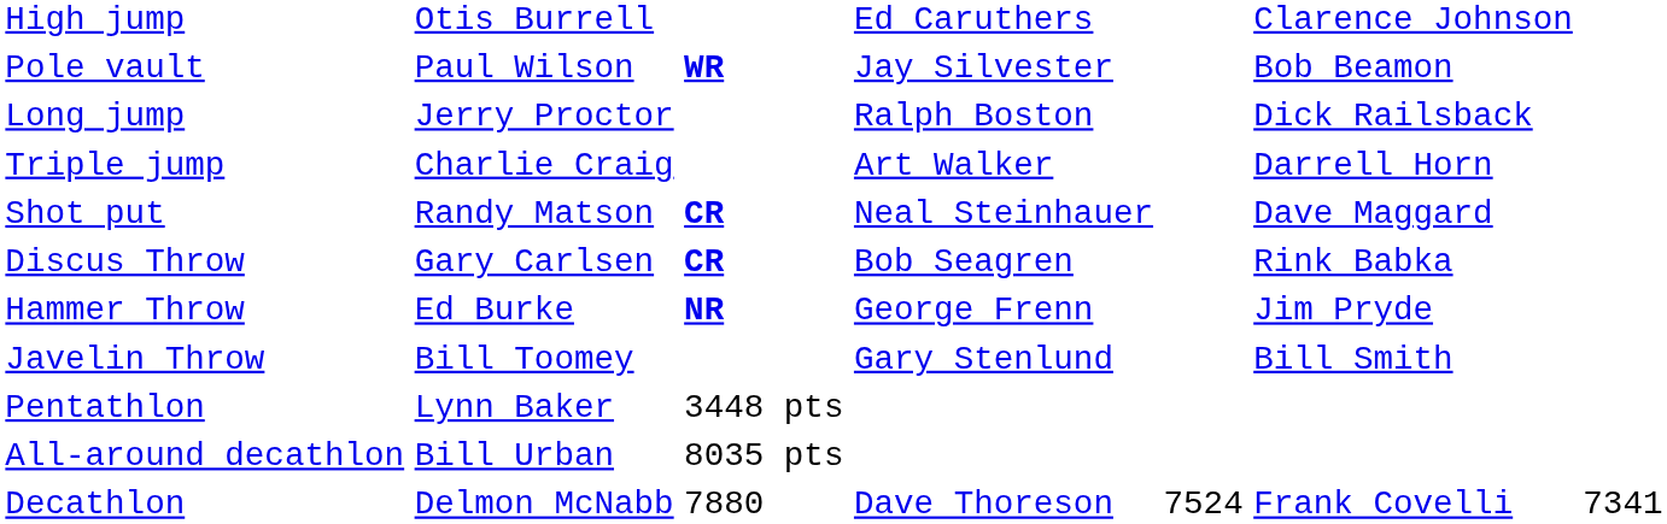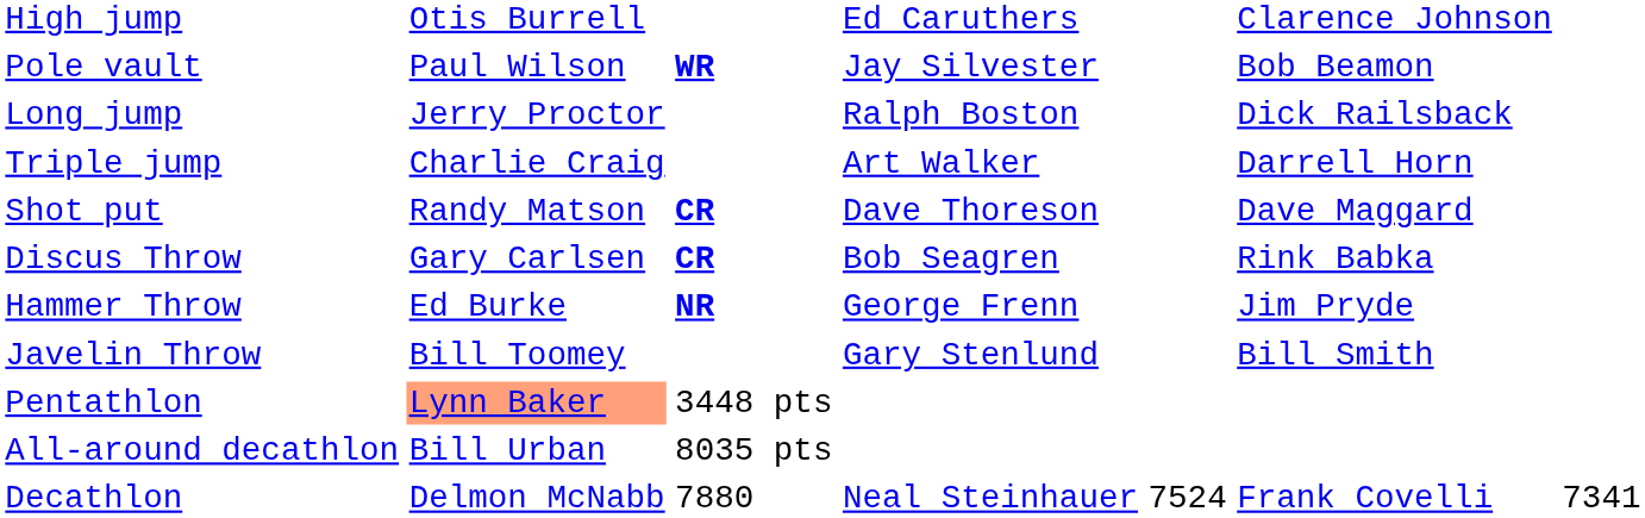Shot put | column 4: Neal Steinhauer -> Dave Thoreson
Pentathlon | column 2: no background -> lightsalmon background
Decathlon | column 4: Dave Thoreson -> Neal Steinhauer
